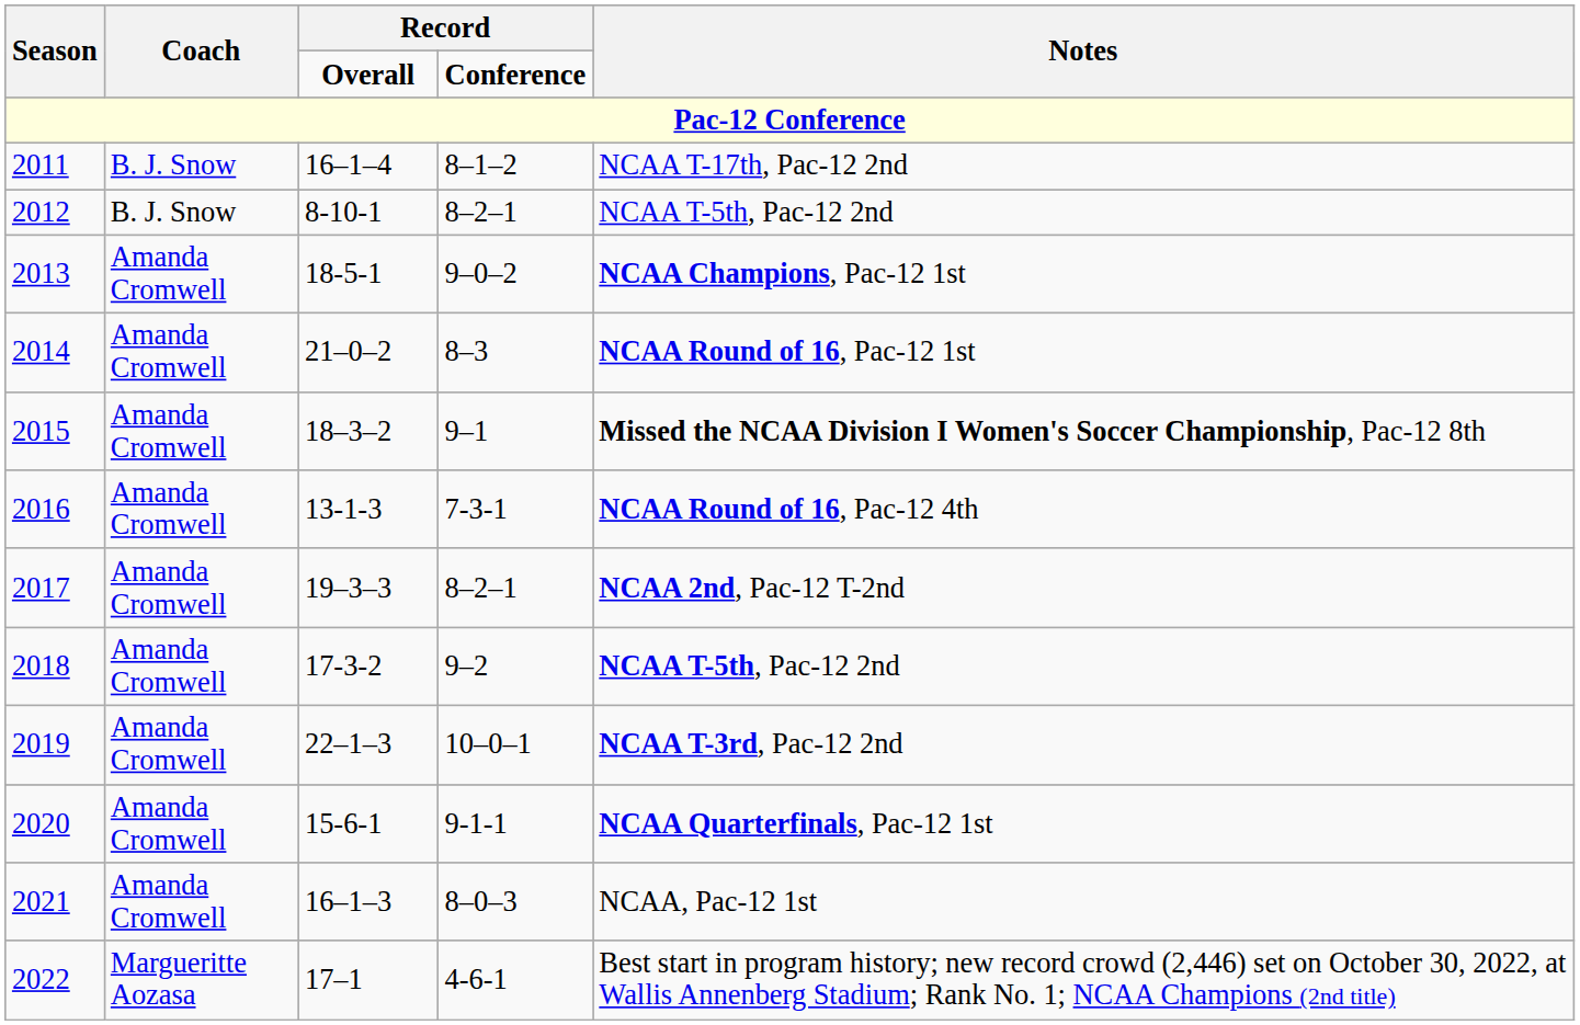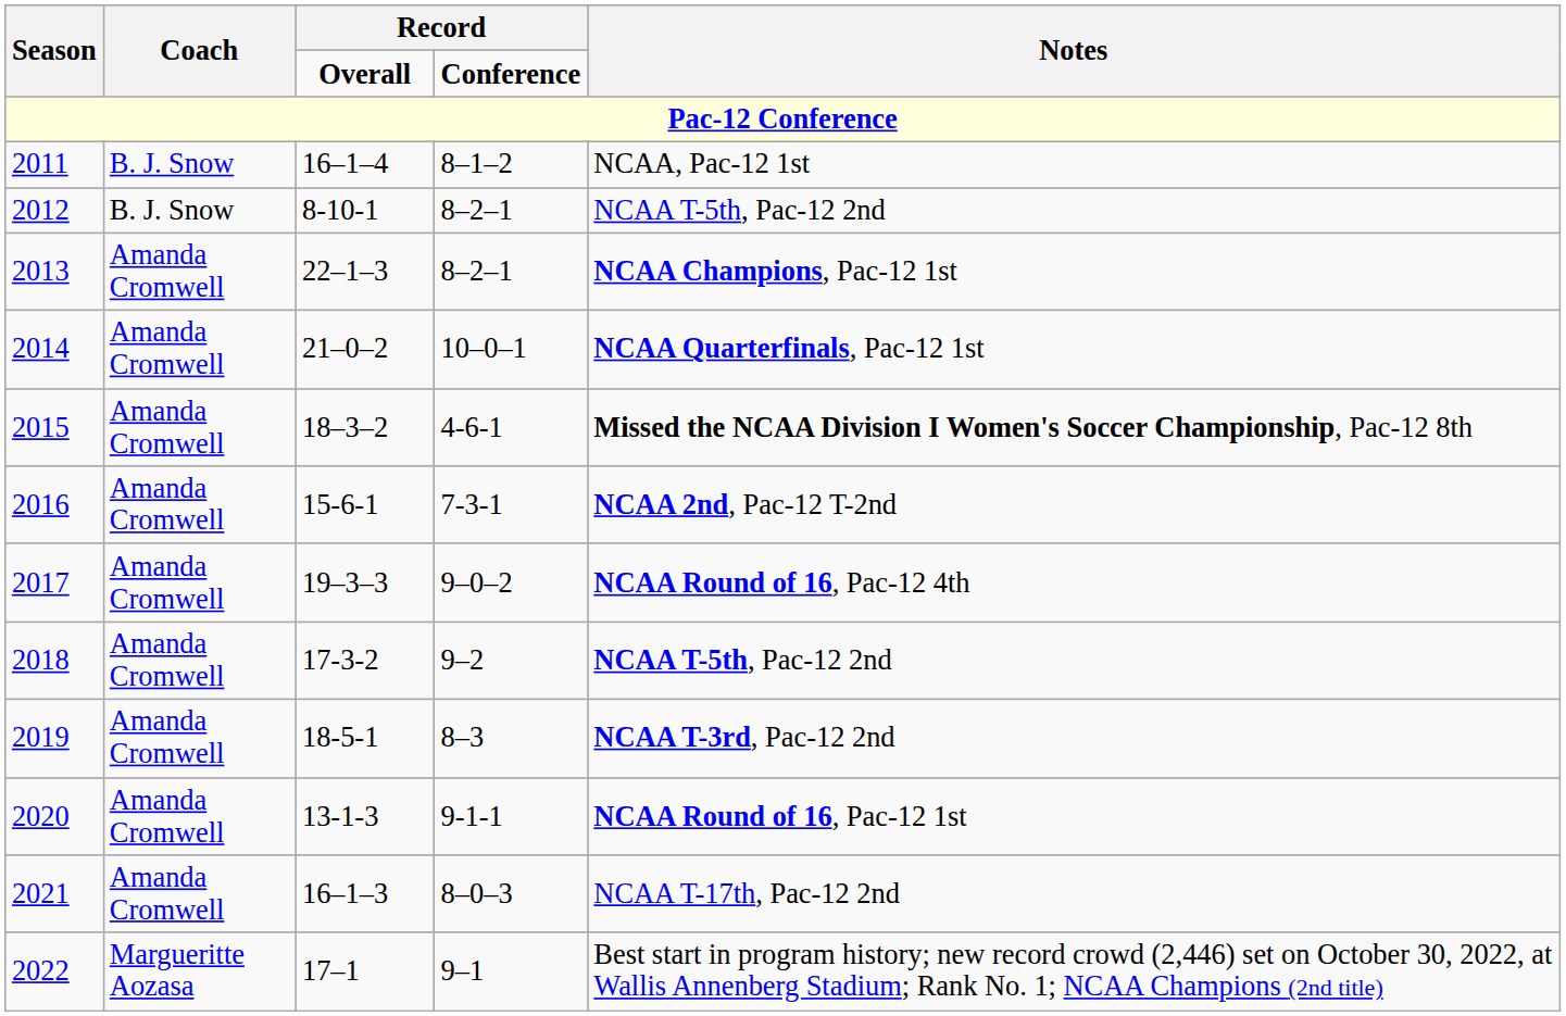2011 | Notes: NCAA T-17th, Pac-12 2nd -> NCAA, Pac-12 1st
2013 | column 3: 18-5-1 -> 22–1–3
2013 | column 4: 9–0–2 -> 8–2–1
2014 | column 4: 8–3 -> 10–0–1
2014 | Notes: NCAA Round of 16, Pac-12 1st -> NCAA Quarterfinals, Pac-12 1st
2015 | column 4: 9–1 -> 4-6-1
2016 | column 3: 13-1-3 -> 15-6-1
2016 | Notes: NCAA Round of 16, Pac-12 4th -> NCAA 2nd, Pac-12 T-2nd
2017 | column 4: 8–2–1 -> 9–0–2
2017 | Notes: NCAA 2nd, Pac-12 T-2nd -> NCAA Round of 16, Pac-12 4th
2019 | column 3: 22–1–3 -> 18-5-1
2019 | column 4: 10–0–1 -> 8–3
2020 | column 3: 15-6-1 -> 13-1-3
2020 | Notes: NCAA Quarterfinals, Pac-12 1st -> NCAA Round of 16, Pac-12 1st
2021 | Notes: NCAA, Pac-12 1st -> NCAA T-17th, Pac-12 2nd
2022 | column 4: 4-6-1 -> 9–1
